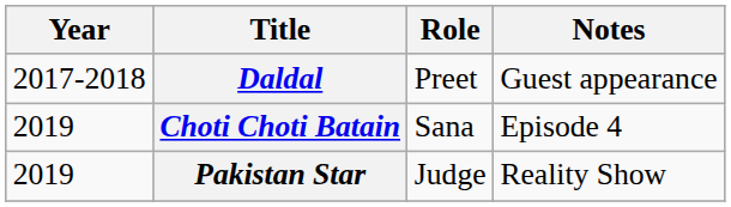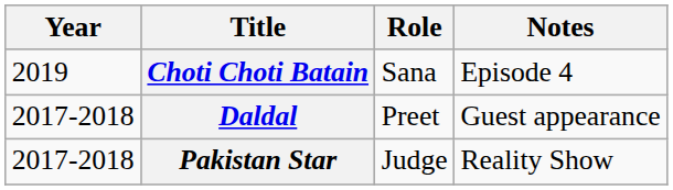rows swapped: Daldal <-> Choti Choti Batain
Pakistan Star | Year: 2019 -> 2017-2018
